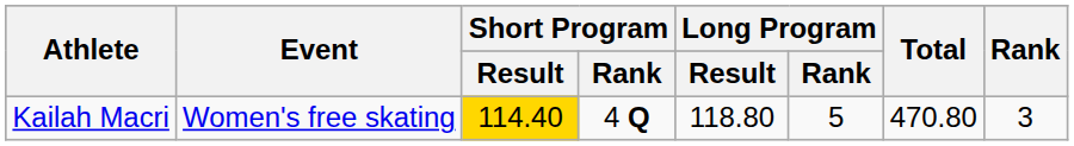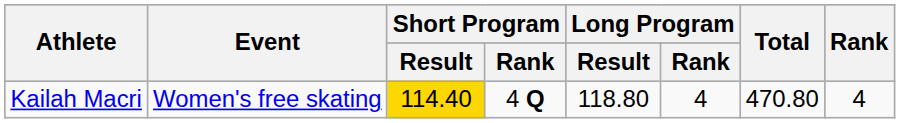Kailah Macri | Long Program / Rank: 5 -> 4
Kailah Macri | Rank: 3 -> 4
